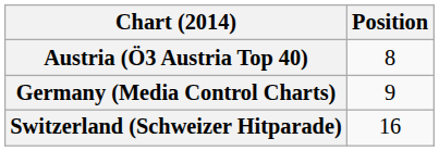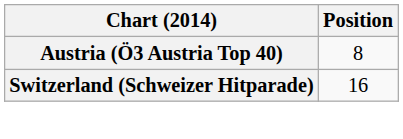- row: Germany (Media Control Charts) | 9
